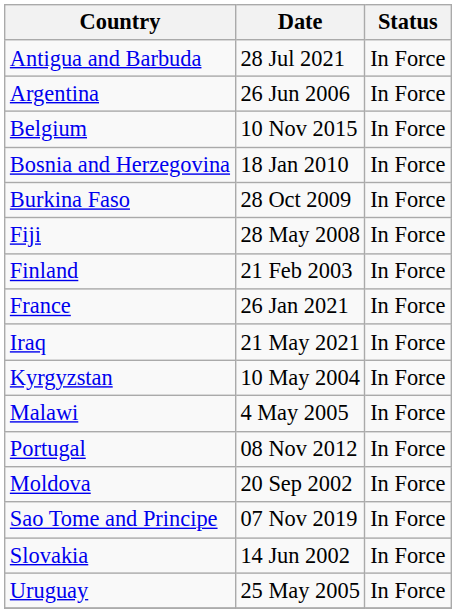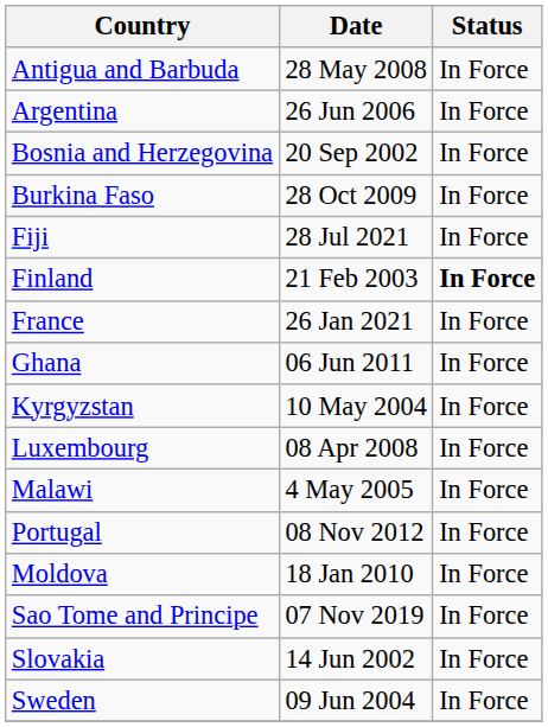Antigua and Barbuda | Date: 28 Jul 2021 -> 28 May 2008
- row: Belgium | 10 Nov 2015 | In Force
Bosnia and Herzegovina | Date: 18 Jan 2010 -> 20 Sep 2002
Fiji | Date: 28 May 2008 -> 28 Jul 2021
Finland | Status: normal -> bold
+ row: Ghana | 06 Jun 2011 | In Force
- row: Iraq | 21 May 2021 | In Force
+ row: Luxembourg | 08 Apr 2008 | In Force
Moldova | Date: 20 Sep 2002 -> 18 Jan 2010
+ row: Sweden | 09 Jun 2004 | In Force
- row: Uruguay | 25 May 2005 | In Force
